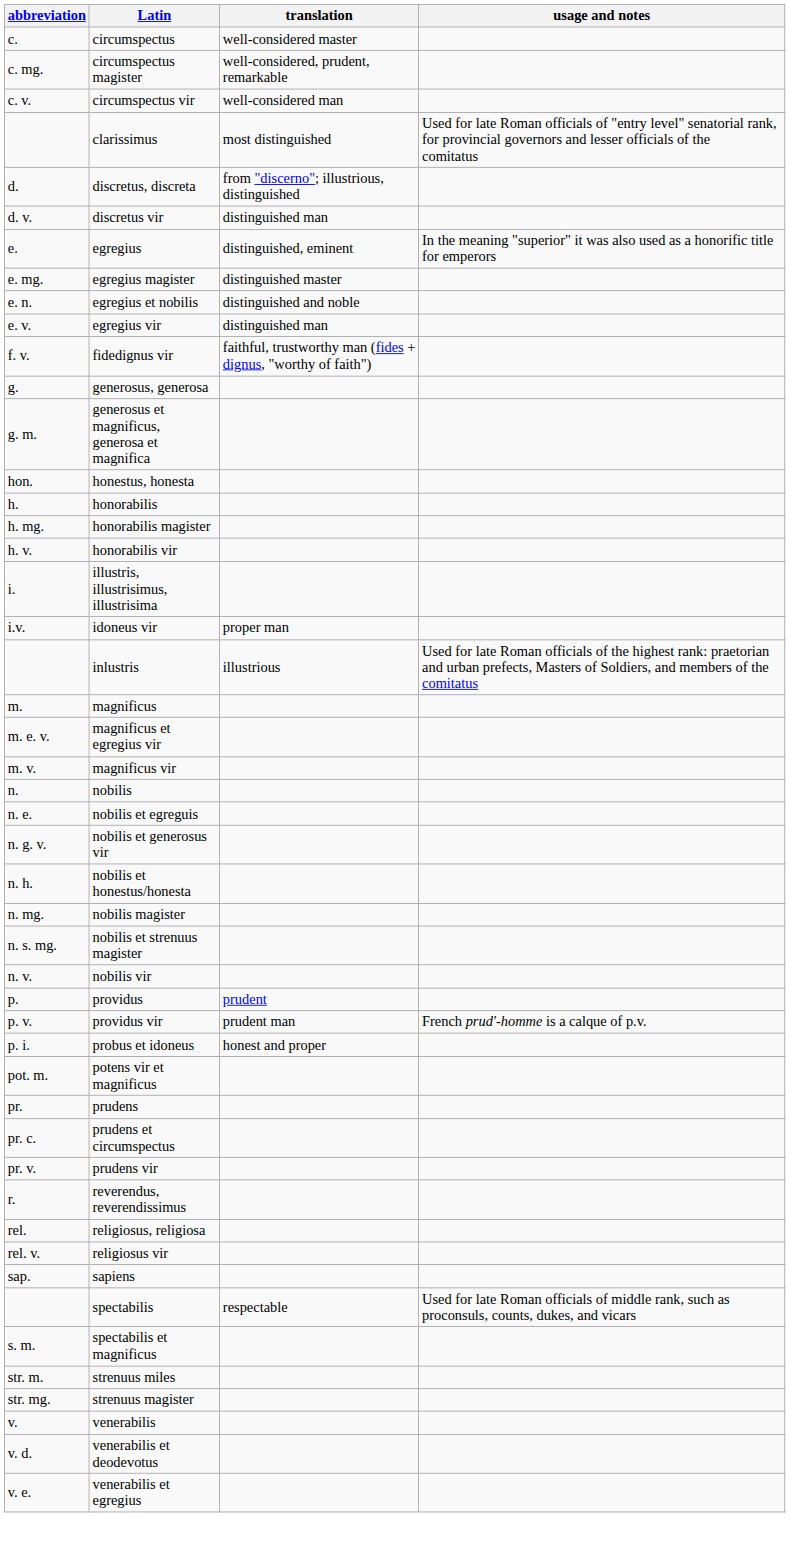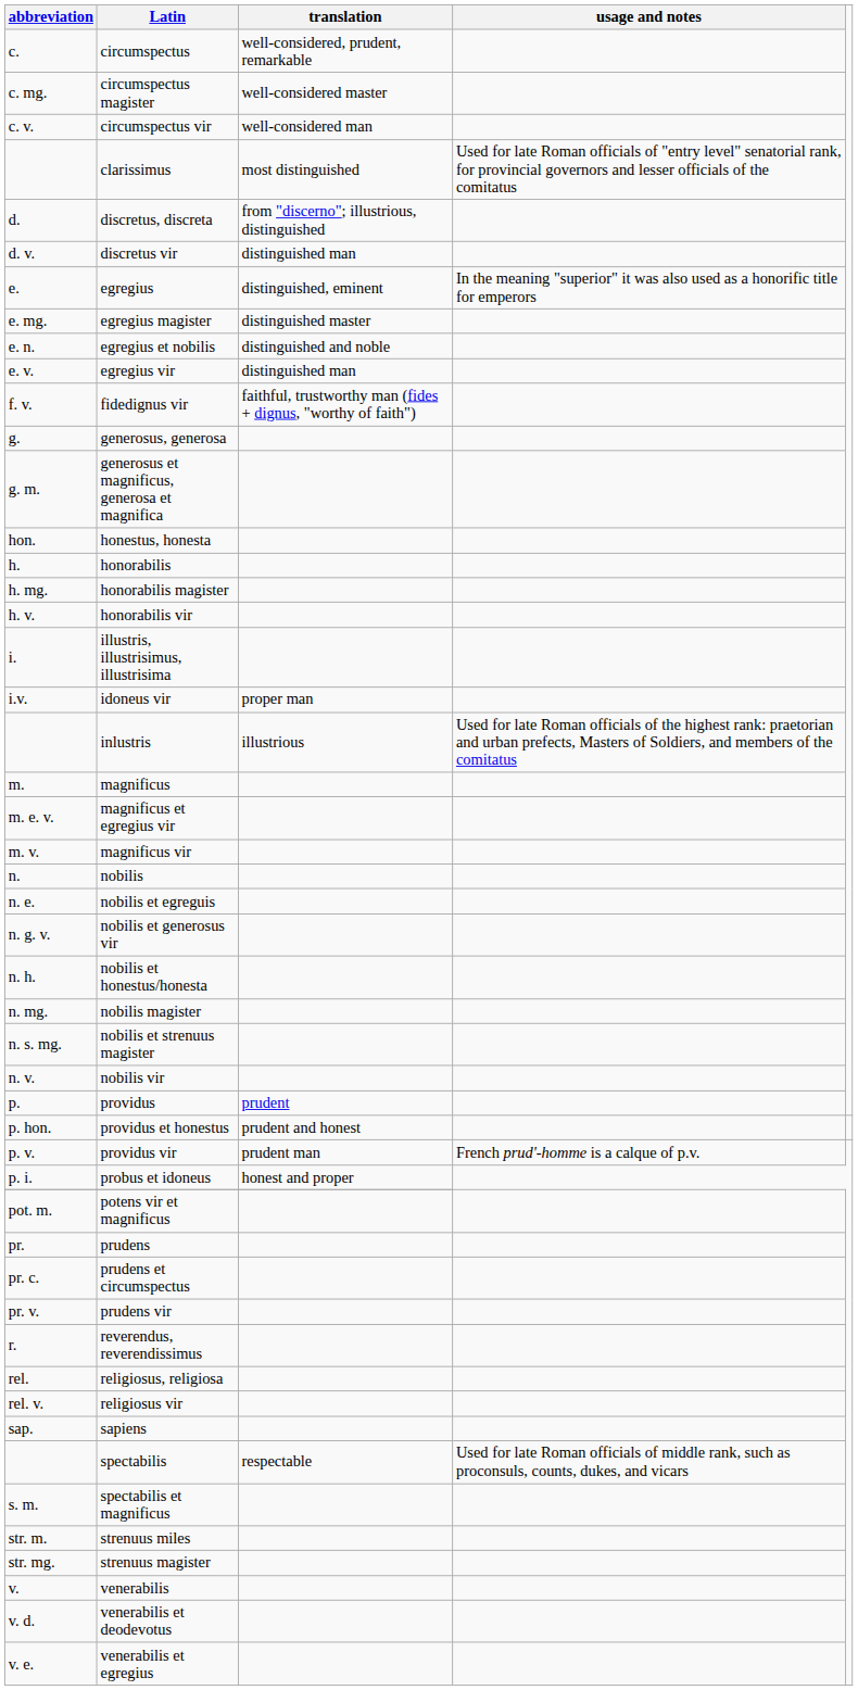circumspectus | translation: well-considered master -> well-considered, prudent, remarkable
circumspectus magister | translation: well-considered, prudent, remarkable -> well-considered master
+ row: p. hon. | providus et honestus | prudent and honest
